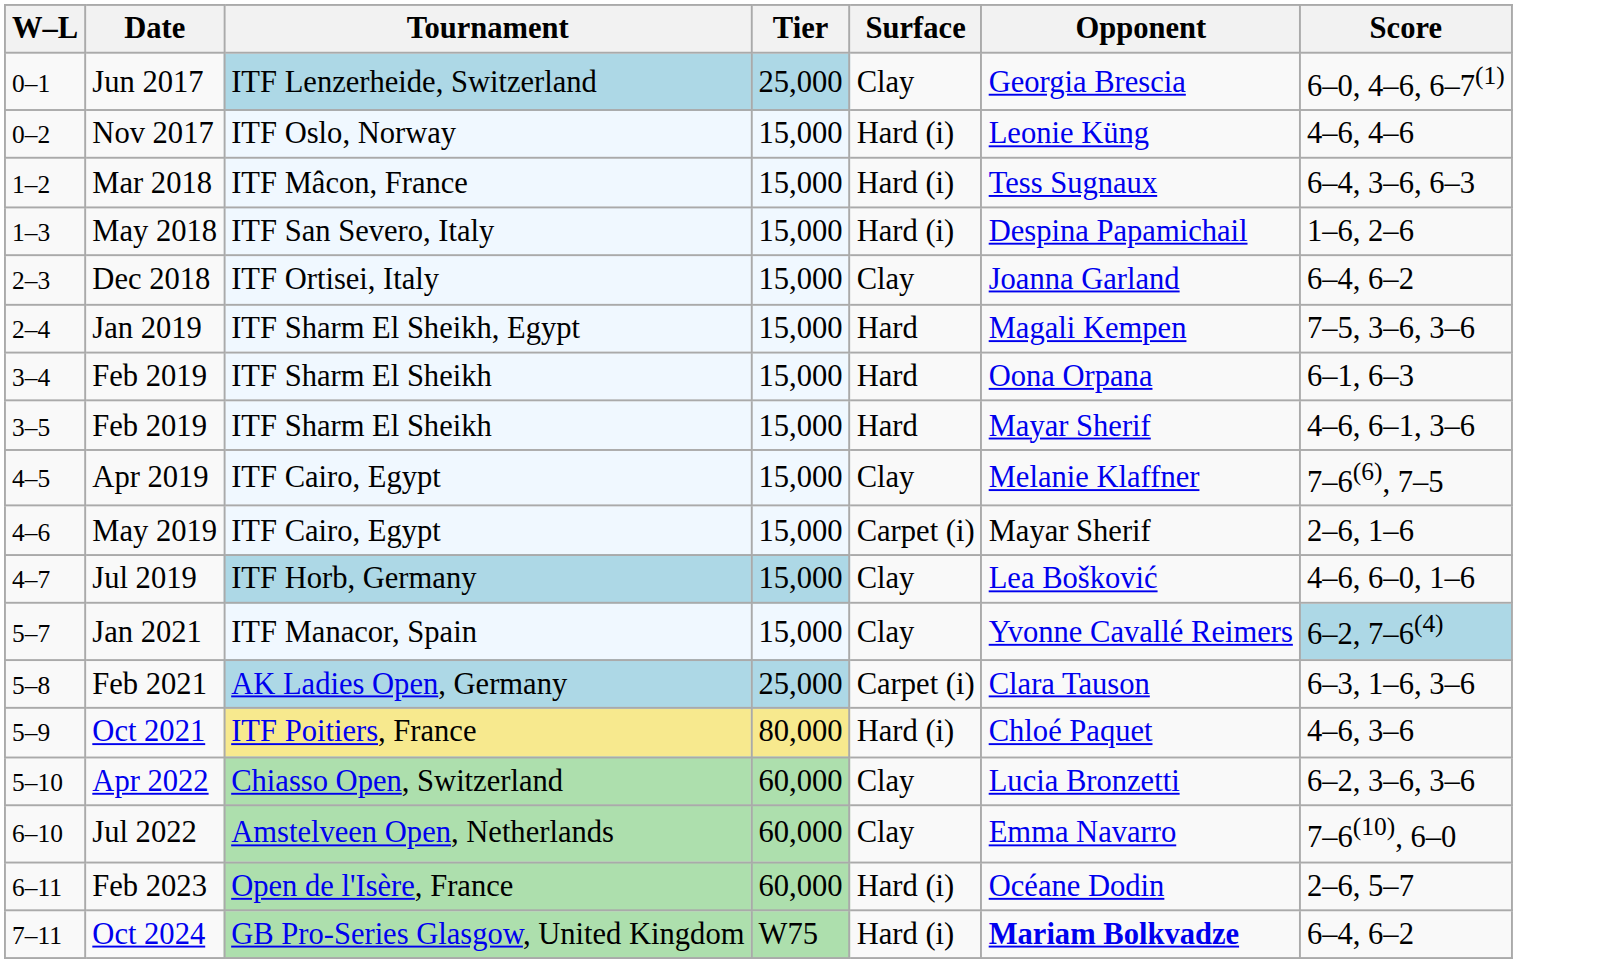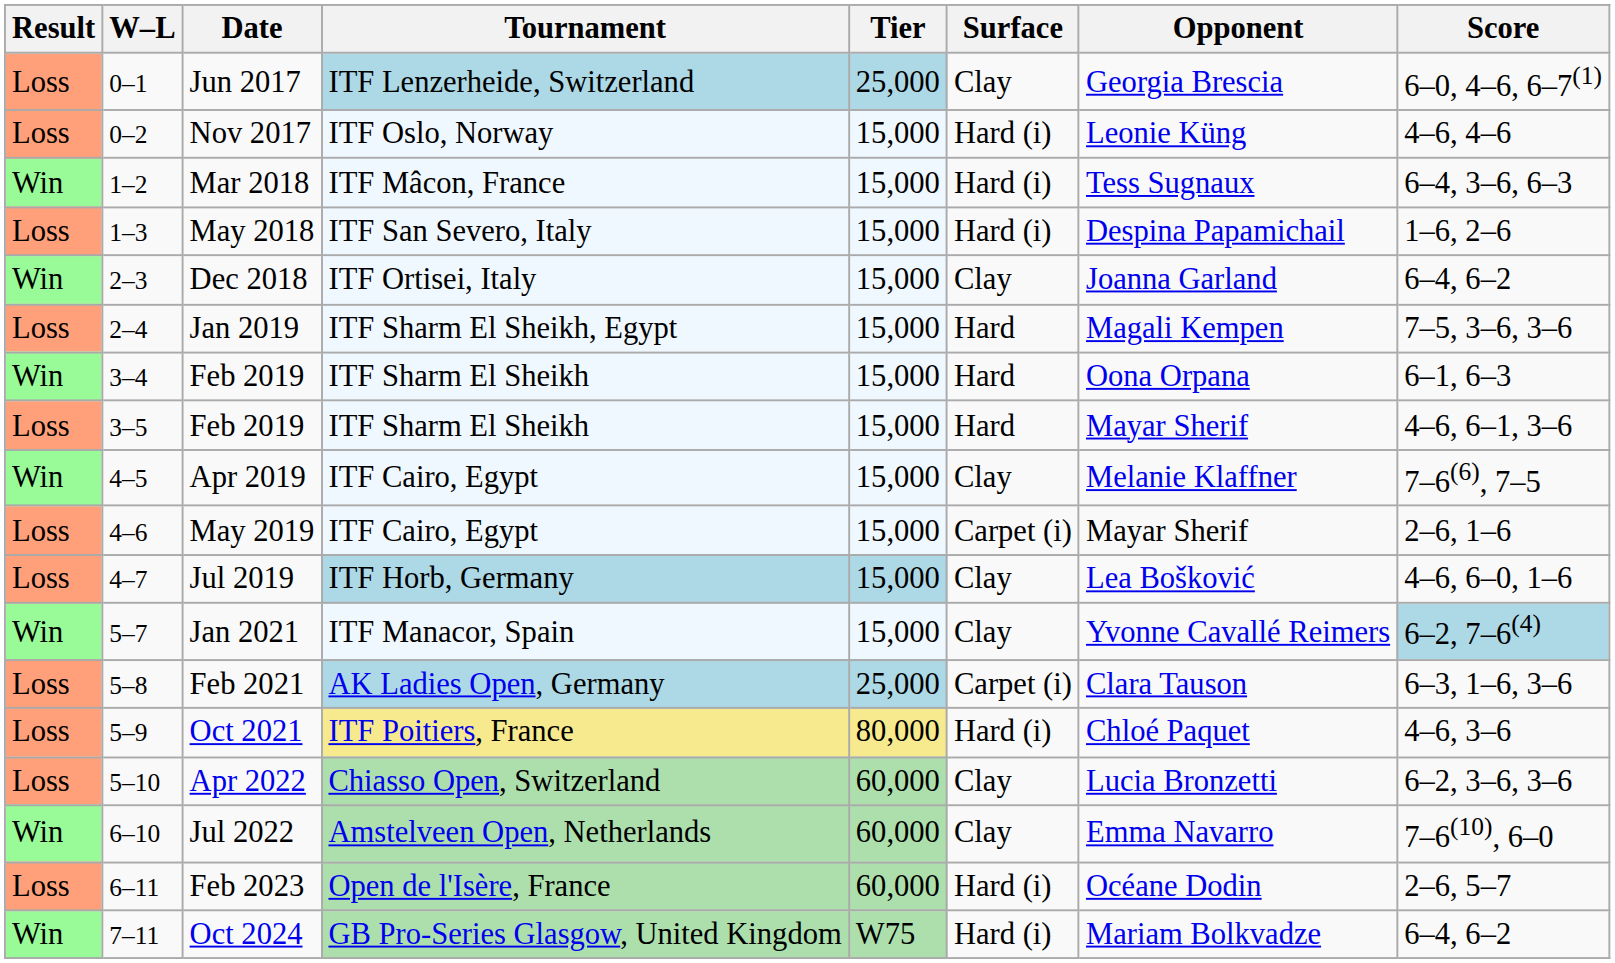+ column: Result | Loss | Loss | Win | Loss | Win | Loss | Win | Loss | Win | Loss | Loss | Win | Loss | Loss | Loss | Win | Loss | Win
Oct 2024 | Opponent: bold -> normal
